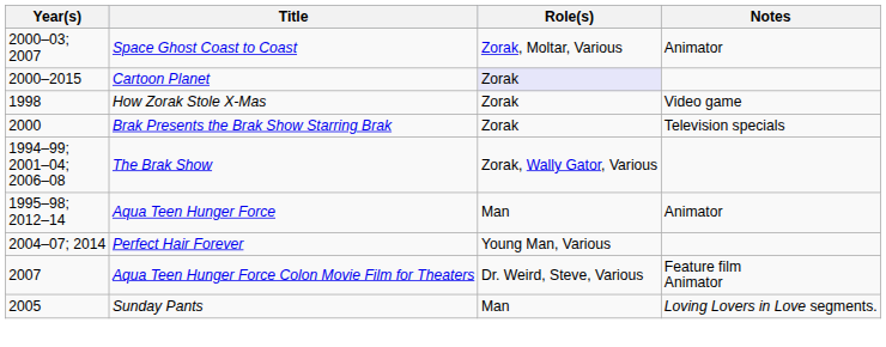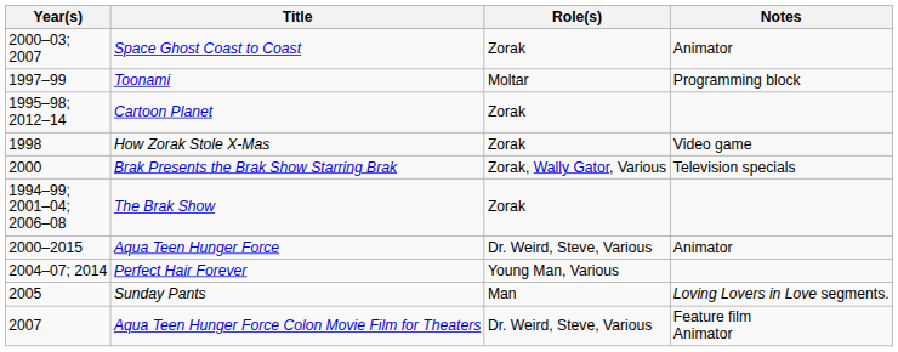Space Ghost Coast to Coast | Role(s): Zorak, Moltar, Various -> Zorak
+ row: 1997–99 | Toonami | Moltar | Programming block
Cartoon Planet | Year(s): 2000–2015 -> 1995–98; 2012–14
Cartoon Planet | Role(s): lavender background -> no background
Brak Presents the Brak Show Starring Brak | Role(s): Zorak -> Zorak, Wally Gator, Various
The Brak Show | Role(s): Zorak, Wally Gator, Various -> Zorak
Aqua Teen Hunger Force | Year(s): 1995–98; 2012–14 -> 2000–2015
Aqua Teen Hunger Force | Role(s): Man -> Dr. Weird, Steve, Various
rows swapped: Sunday Pants <-> Aqua Teen Hunger Force Colon Movie Film for Theaters
